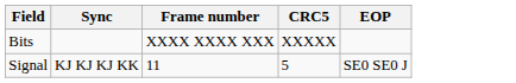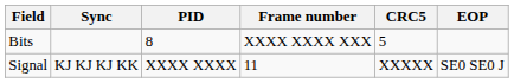+ column: PID | 8 | XXXX XXXX
Bits | CRC5: XXXXX -> 5
Signal | CRC5: 5 -> XXXXX
